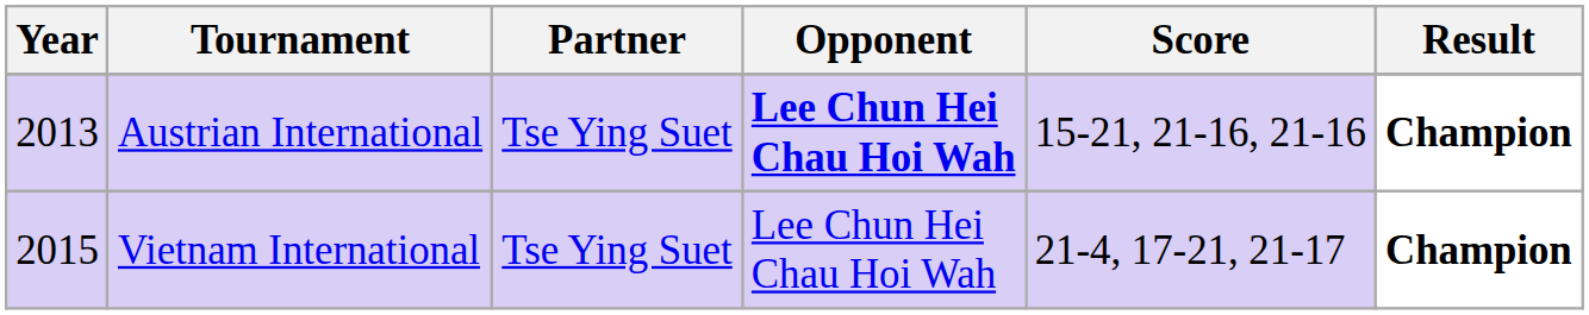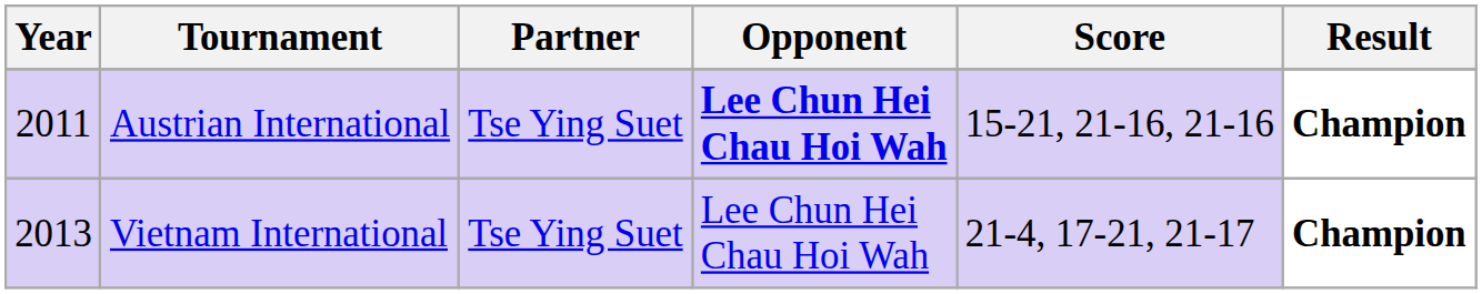Austrian International | Year: 2013 -> 2011
Vietnam International | Year: 2015 -> 2013
